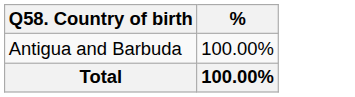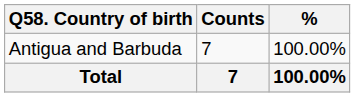+ column: Counts | 7 | 7
